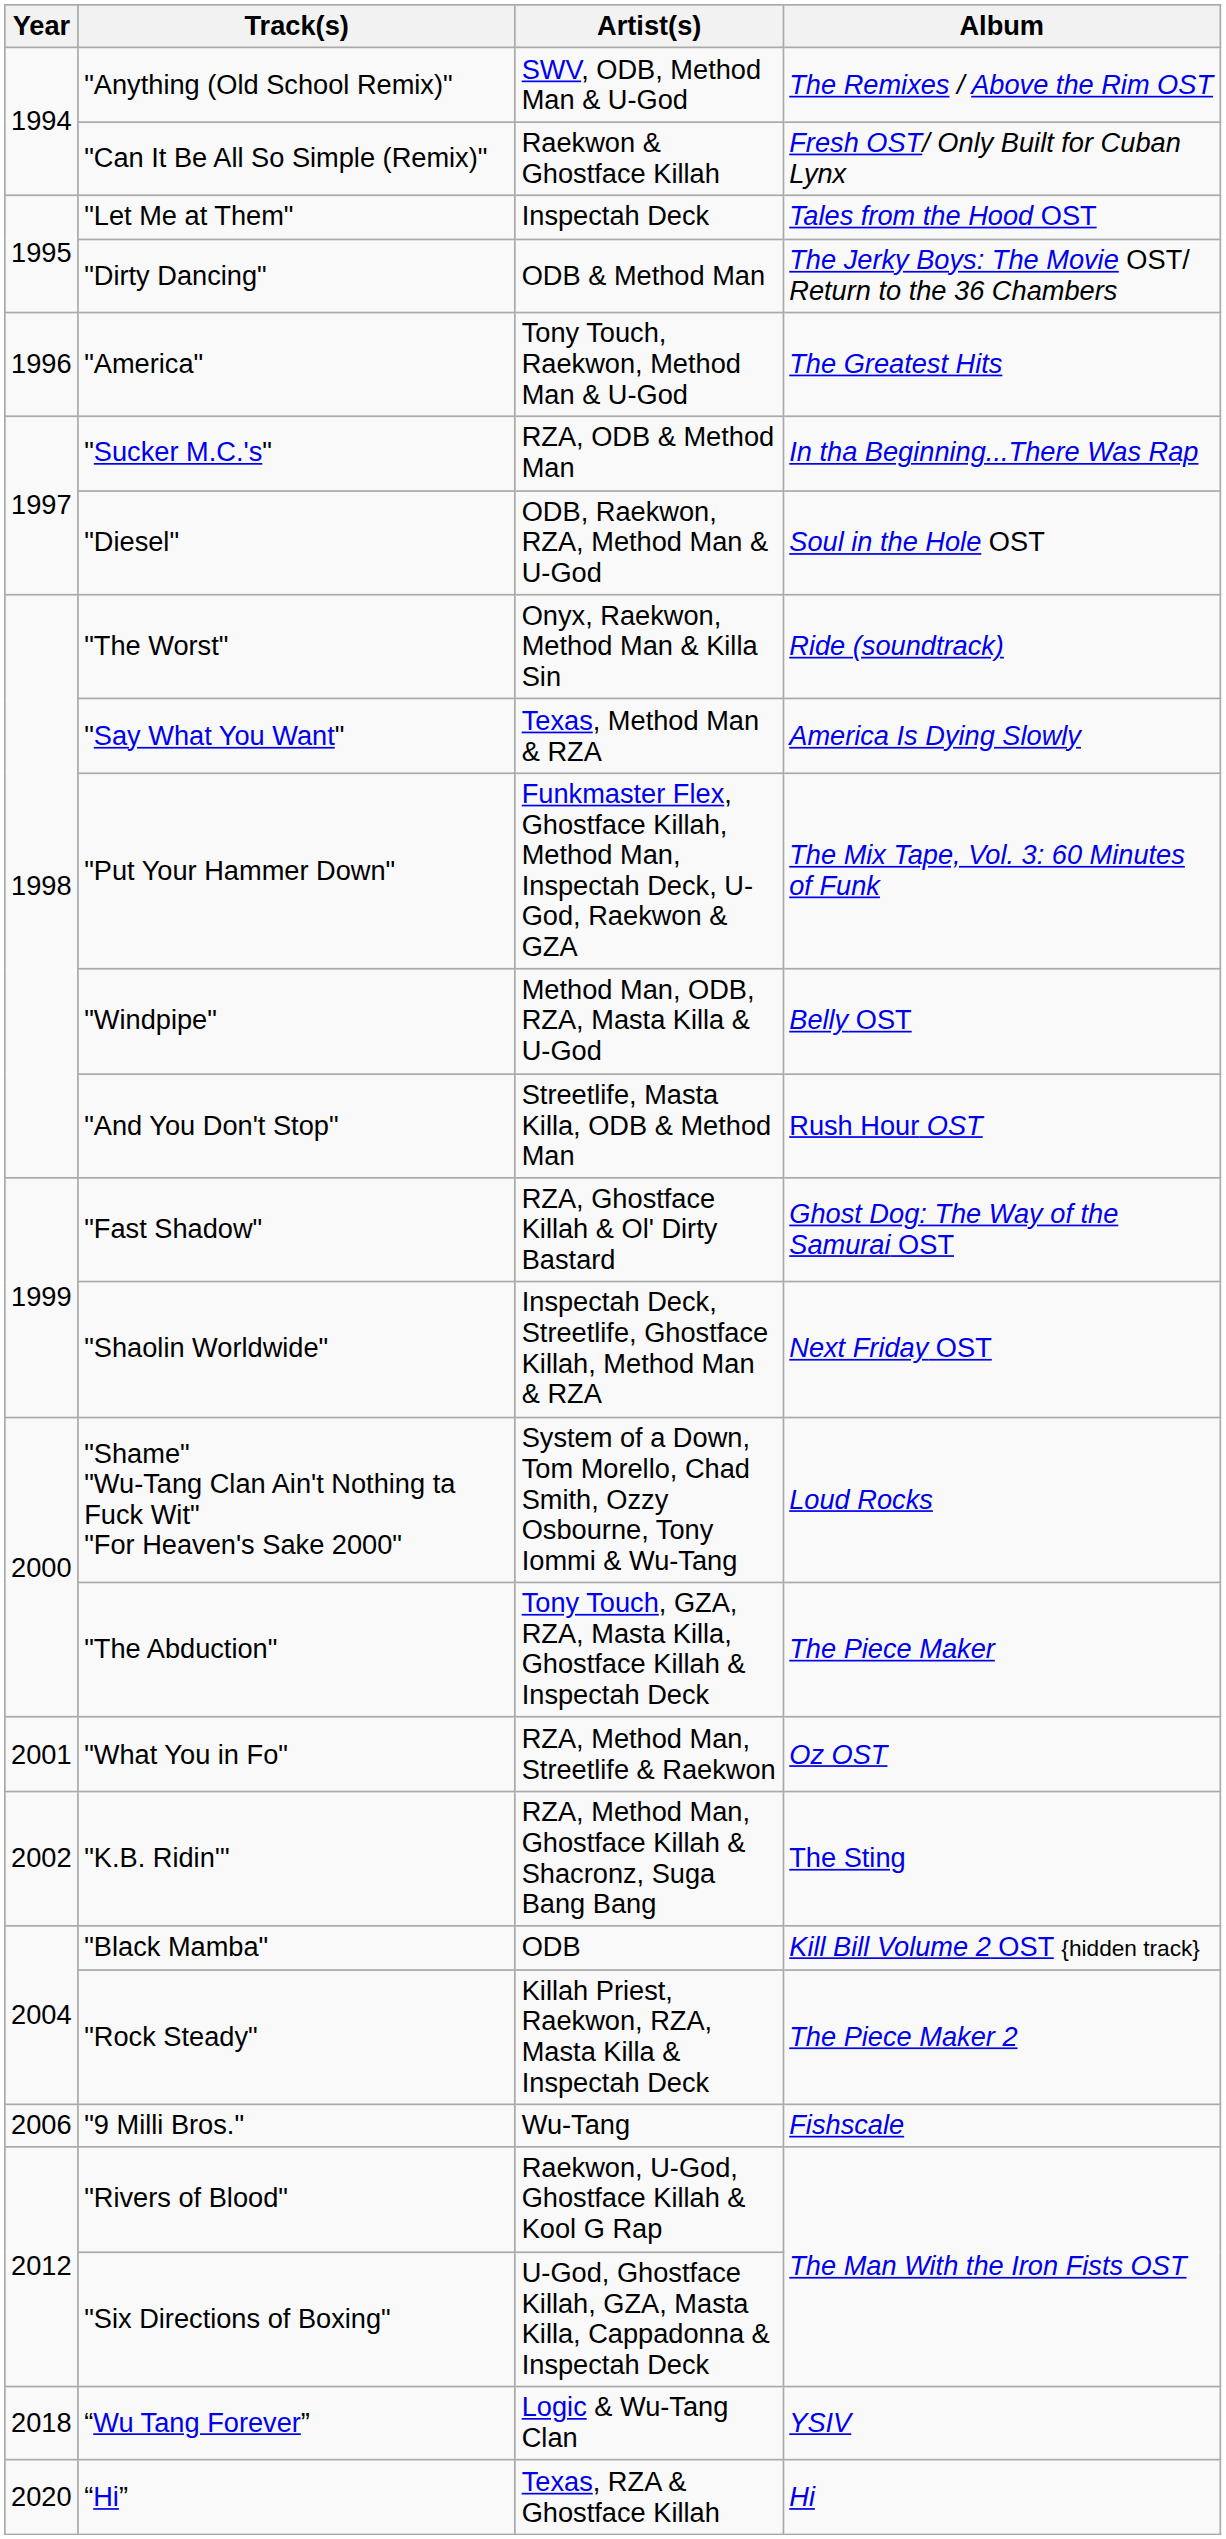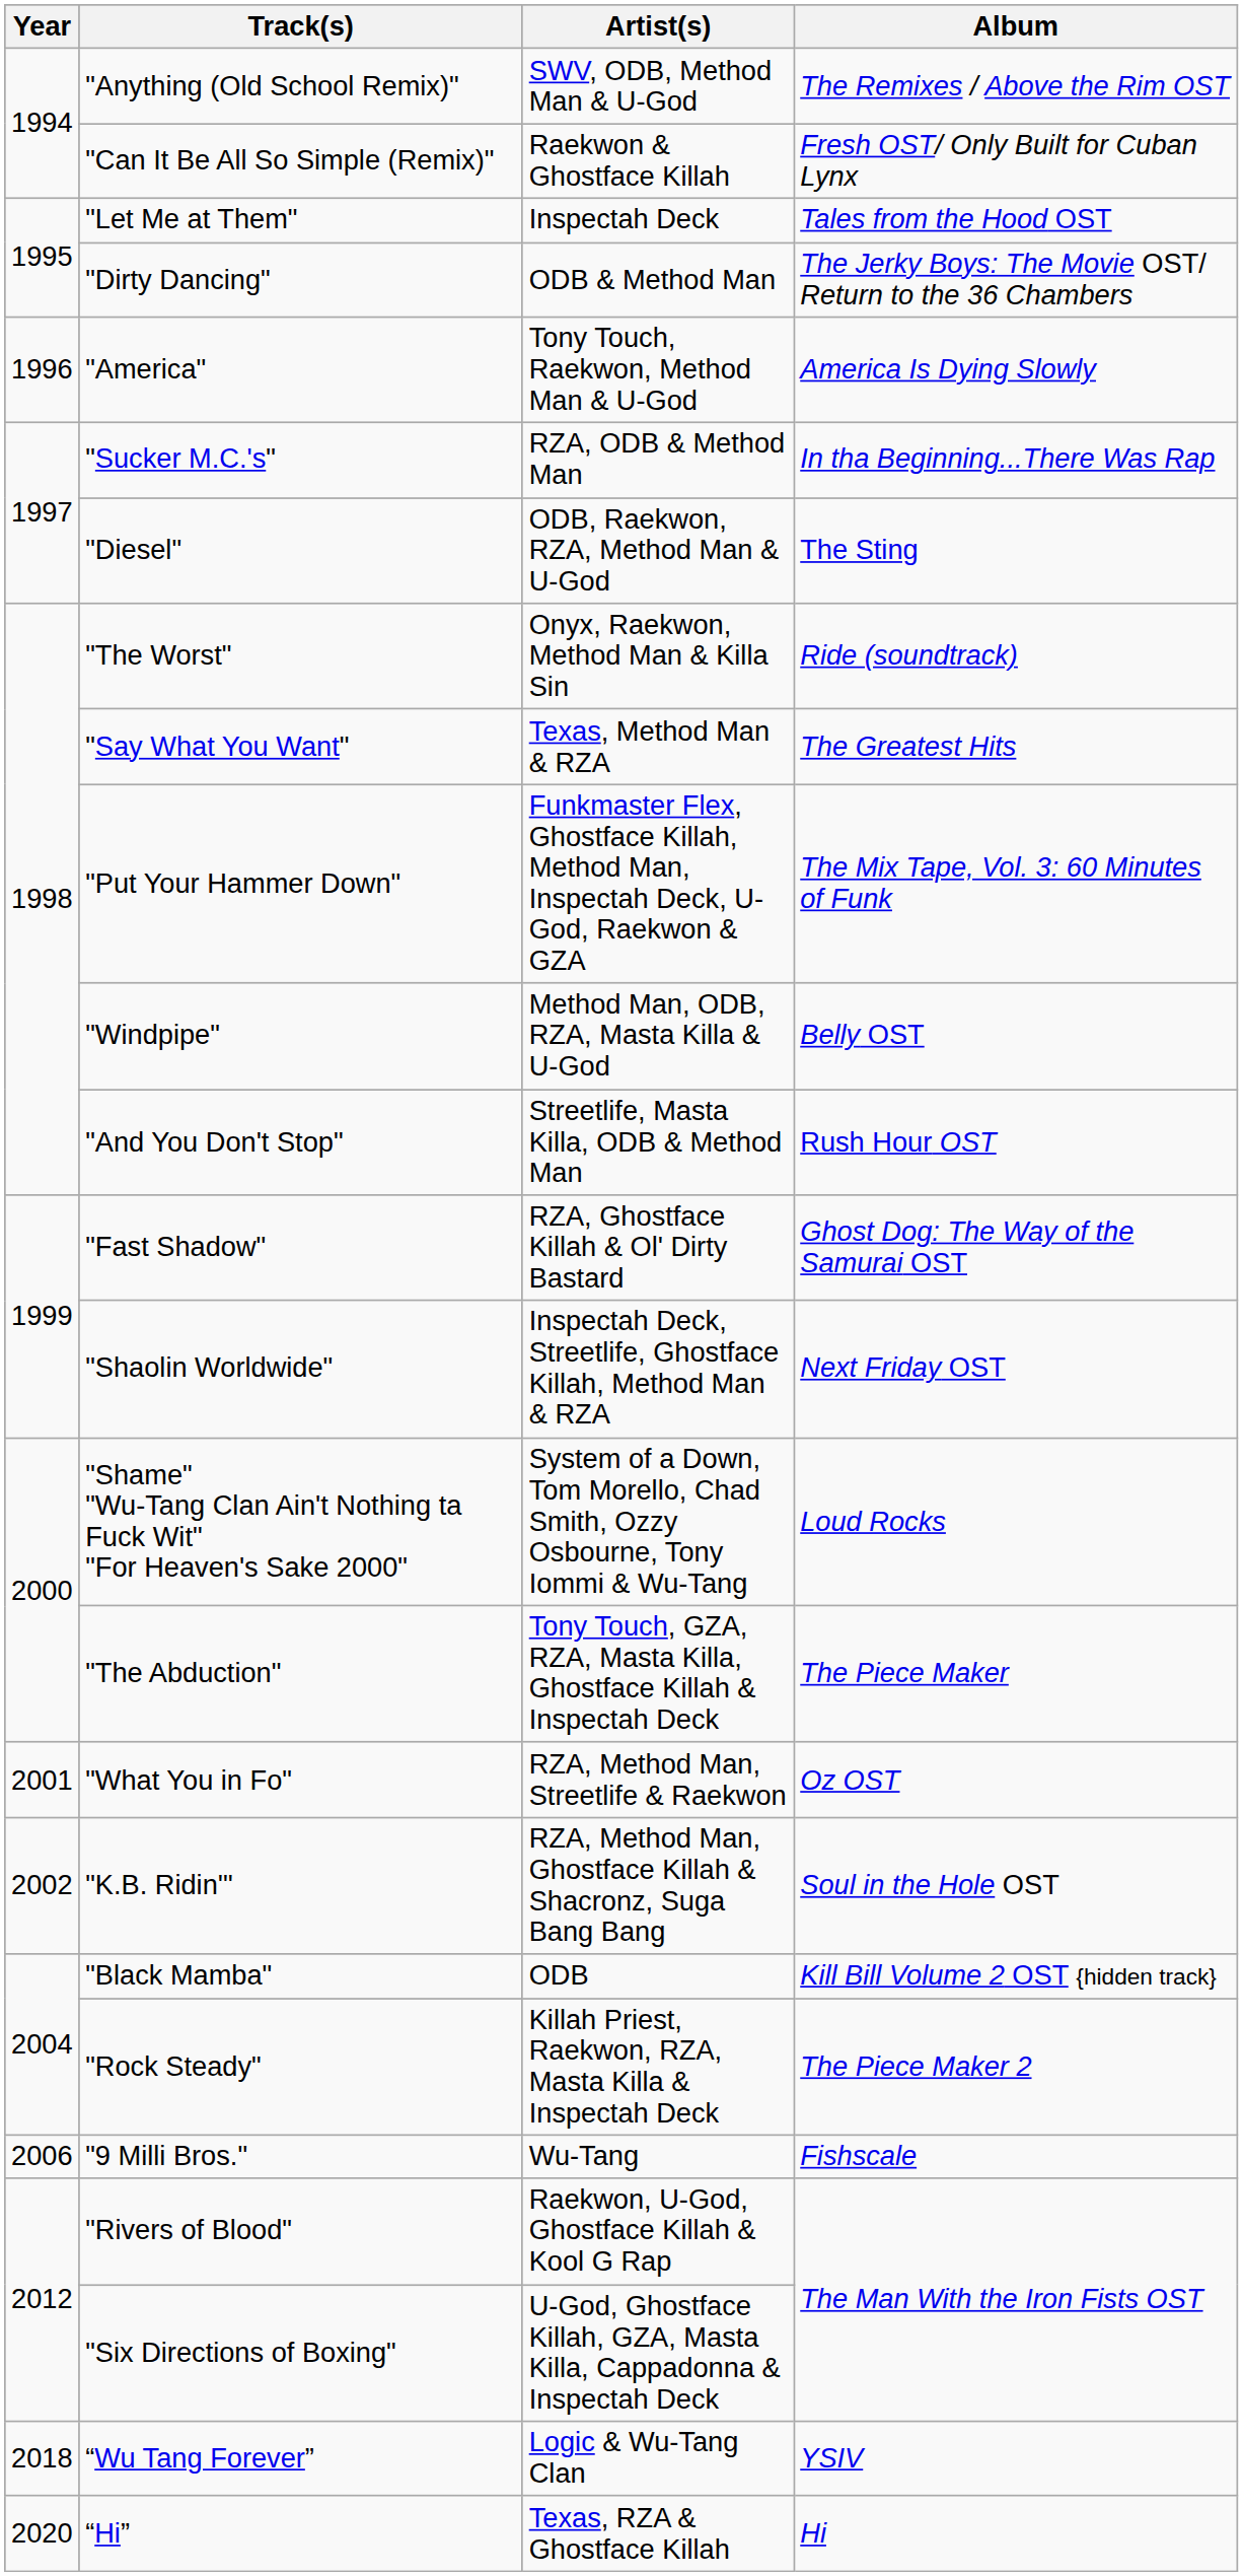"America" | Album: The Greatest Hits -> America Is Dying Slowly
"Diesel" | Album: Soul in the Hole OST -> The Sting
"Say What You Want" | Album: America Is Dying Slowly -> The Greatest Hits
"K.B. Ridin'" | Album: The Sting -> Soul in the Hole OST
